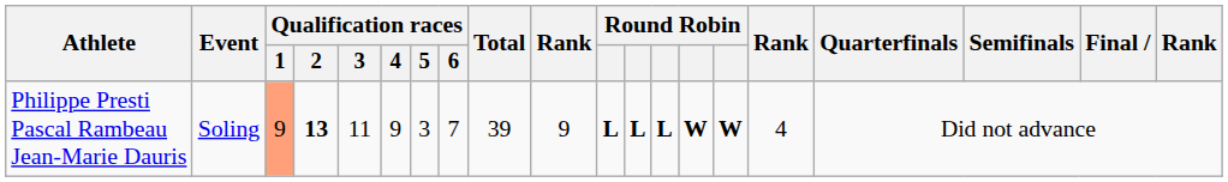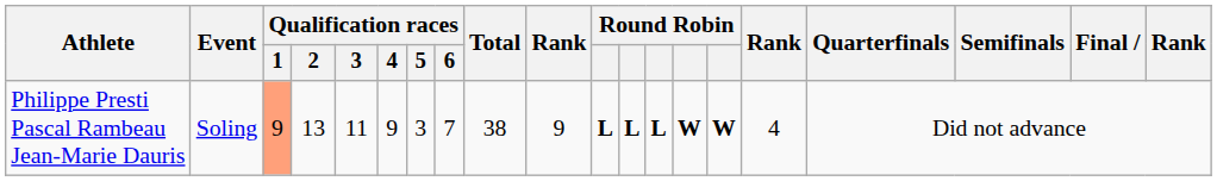Philippe Presti Pascal Rambeau Jean-Marie Dauris | Qualification races / 2: bold -> normal
Philippe Presti Pascal Rambeau Jean-Marie Dauris | Total: 39 -> 38
